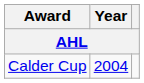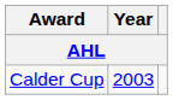Calder Cup | Year: 2004 -> 2003
